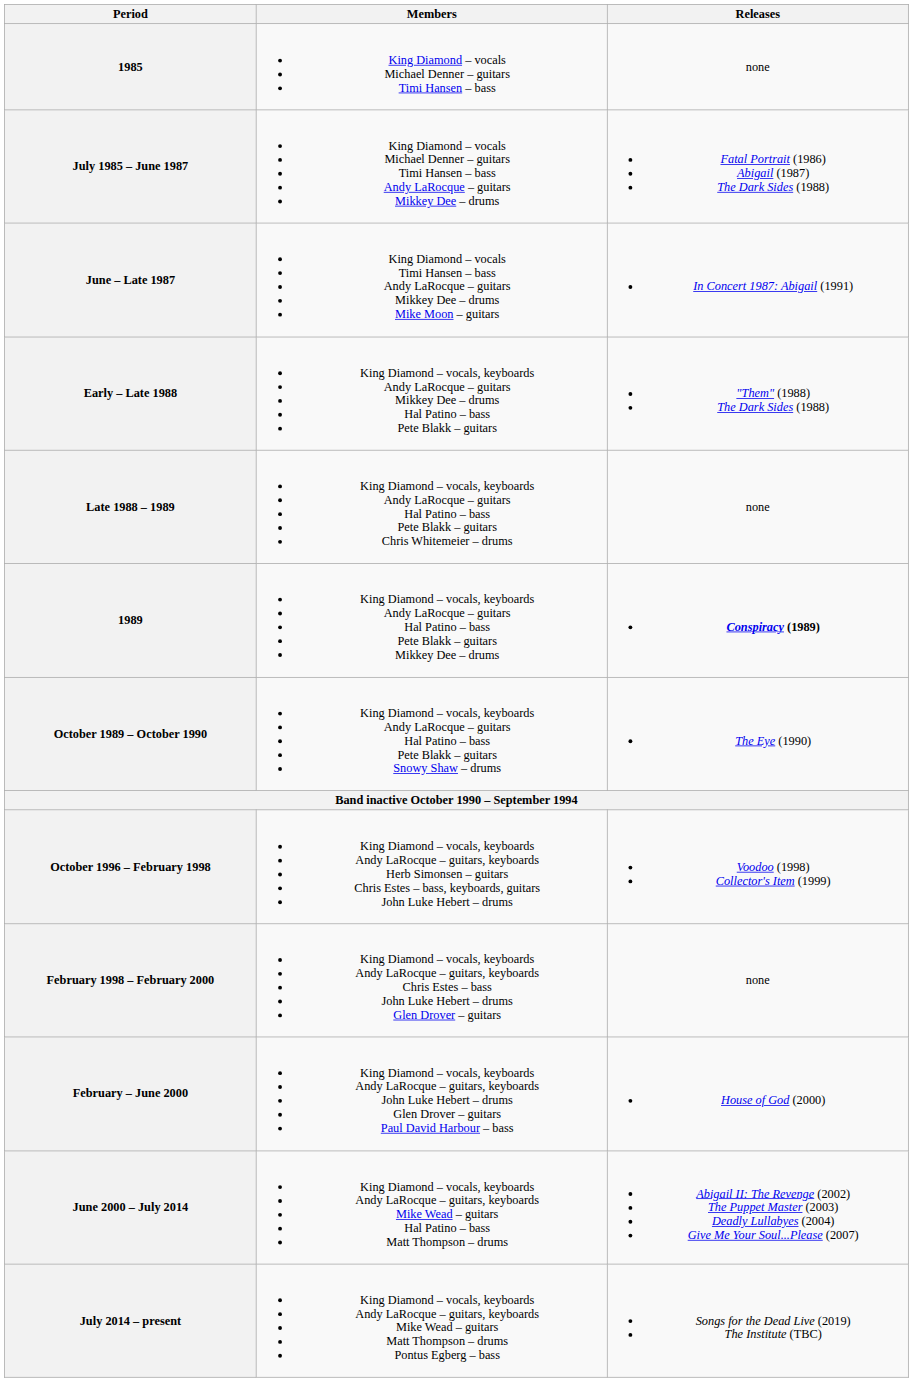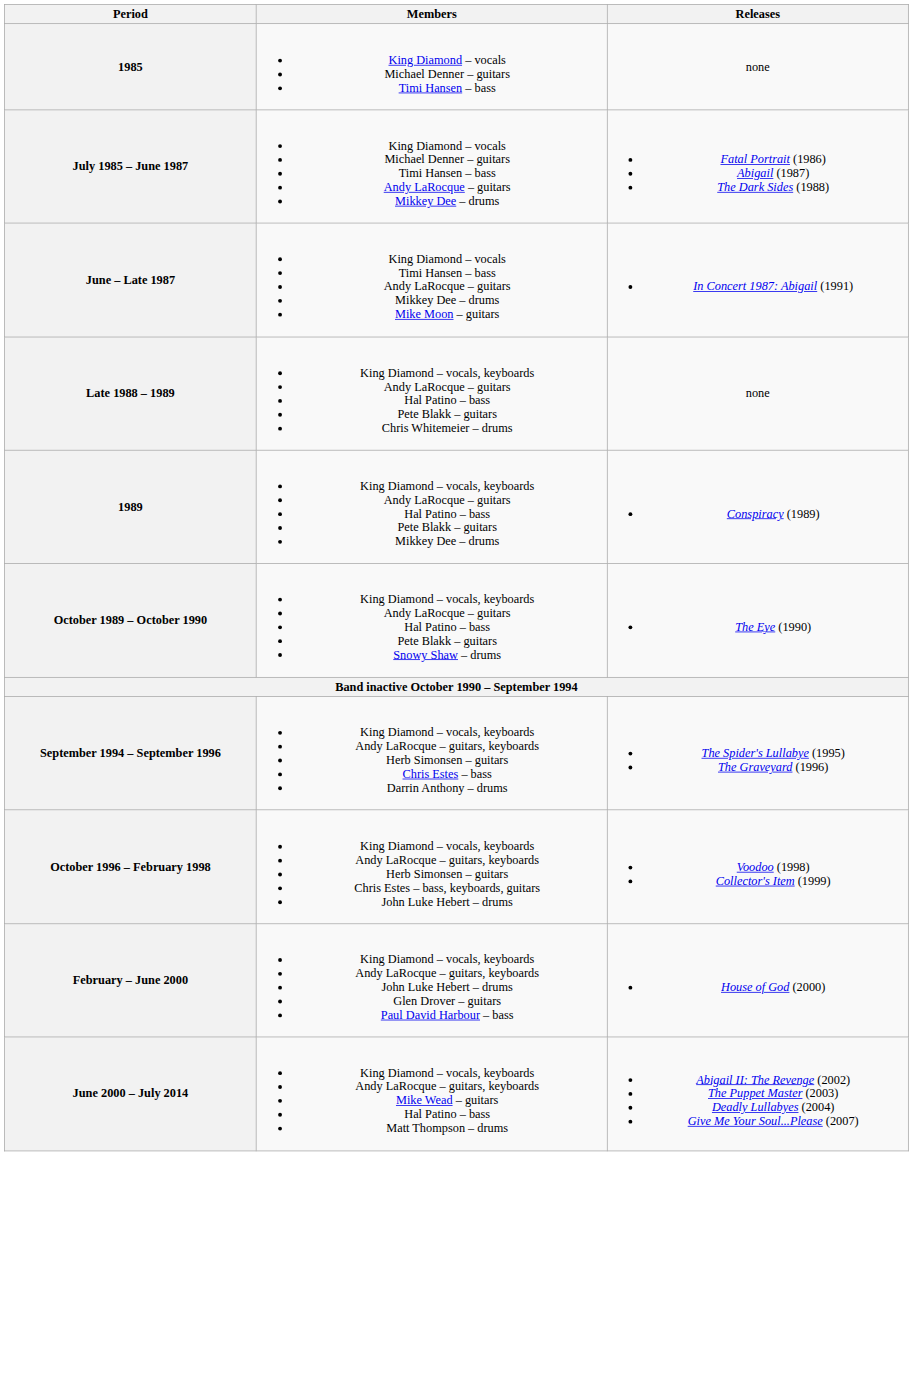- row: Early – Late 1988 | King Diamond – vocals, keyboards Andy LaRocque – guitars Mikkey Dee – drums Hal Patino – bass Pete Blakk – guitars | "Them" (1988) The Dark Sides (1988)
1989 | Releases: bold -> normal
+ row: September 1994 – September 1996 | King Diamond – vocals, keyboards Andy LaRocque – guitars, keyboards Herb Simonsen – guitars Chris Estes – bass Darrin Anthony – drums | The Spider's Lullabye (1995) The Graveyard (1996)
- row: February 1998 – February 2000 | King Diamond – vocals, keyboards Andy LaRocque – guitars, keyboards Chris Estes – bass John Luke Hebert – drums Glen Drover – guitars | none
- row: July 2014 – present | King Diamond – vocals, keyboards Andy LaRocque – guitars, keyboards Mike Wead – guitars Matt Thompson – drums Pontus Egberg – bass | Songs for the Dead Live (2019) The Institute (TBC)
